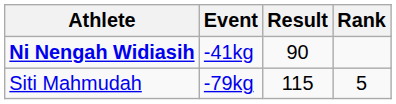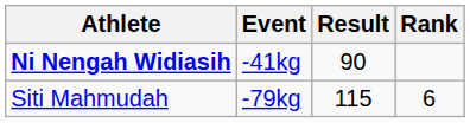Siti Mahmudah | Rank: 5 -> 6
